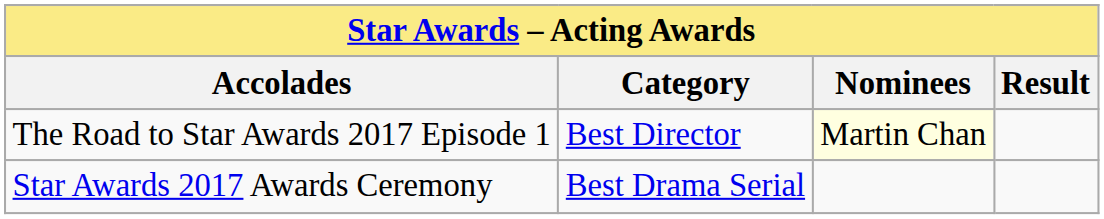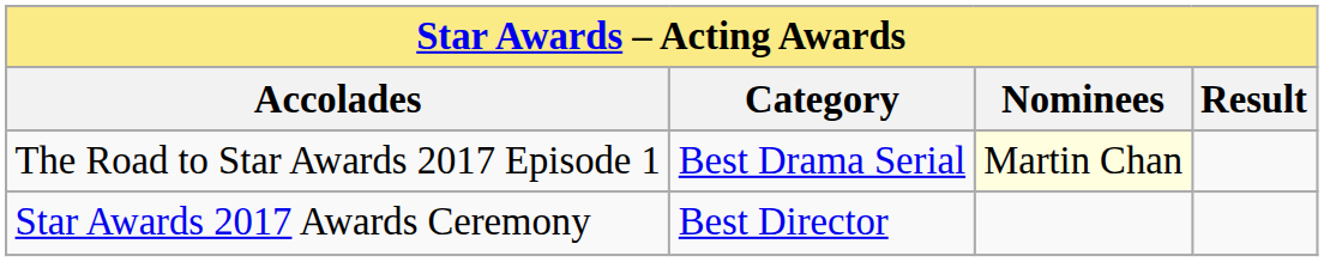The Road to Star Awards 2017 Episode 1 | Category: Best Director -> Best Drama Serial
Star Awards 2017 Awards Ceremony | Category: Best Drama Serial -> Best Director
